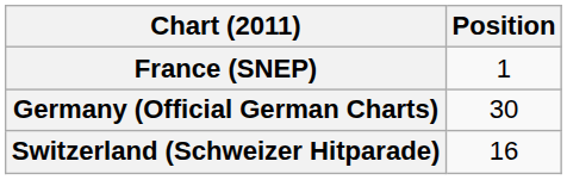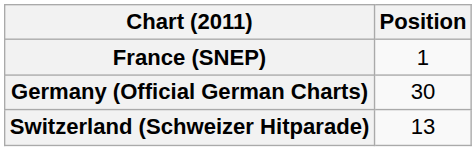Switzerland (Schweizer Hitparade) | Position: 16 -> 13
